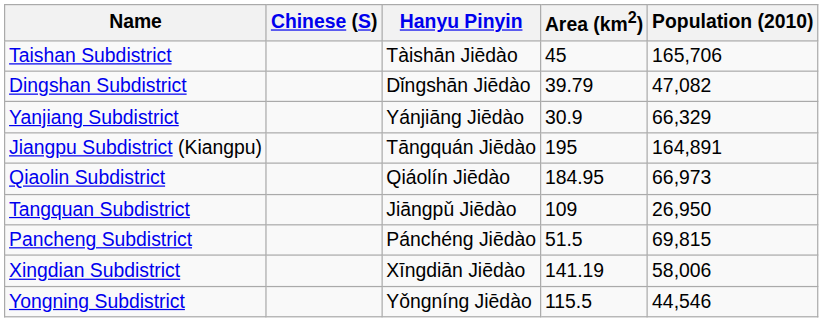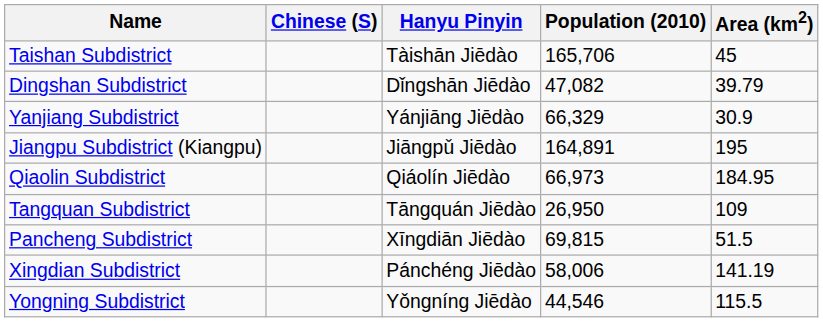columns swapped: Population (2010) <-> Area (km2)
Jiangpu Subdistrict (Kiangpu) | Hanyu Pinyin: Tāngquán Jiēdào -> Jiāngpǔ Jiēdào
Tangquan Subdistrict | Hanyu Pinyin: Jiāngpǔ Jiēdào -> Tāngquán Jiēdào
Pancheng Subdistrict | Hanyu Pinyin: Pánchéng Jiēdào -> Xīngdiān Jiēdào
Xingdian Subdistrict | Hanyu Pinyin: Xīngdiān Jiēdào -> Pánchéng Jiēdào
